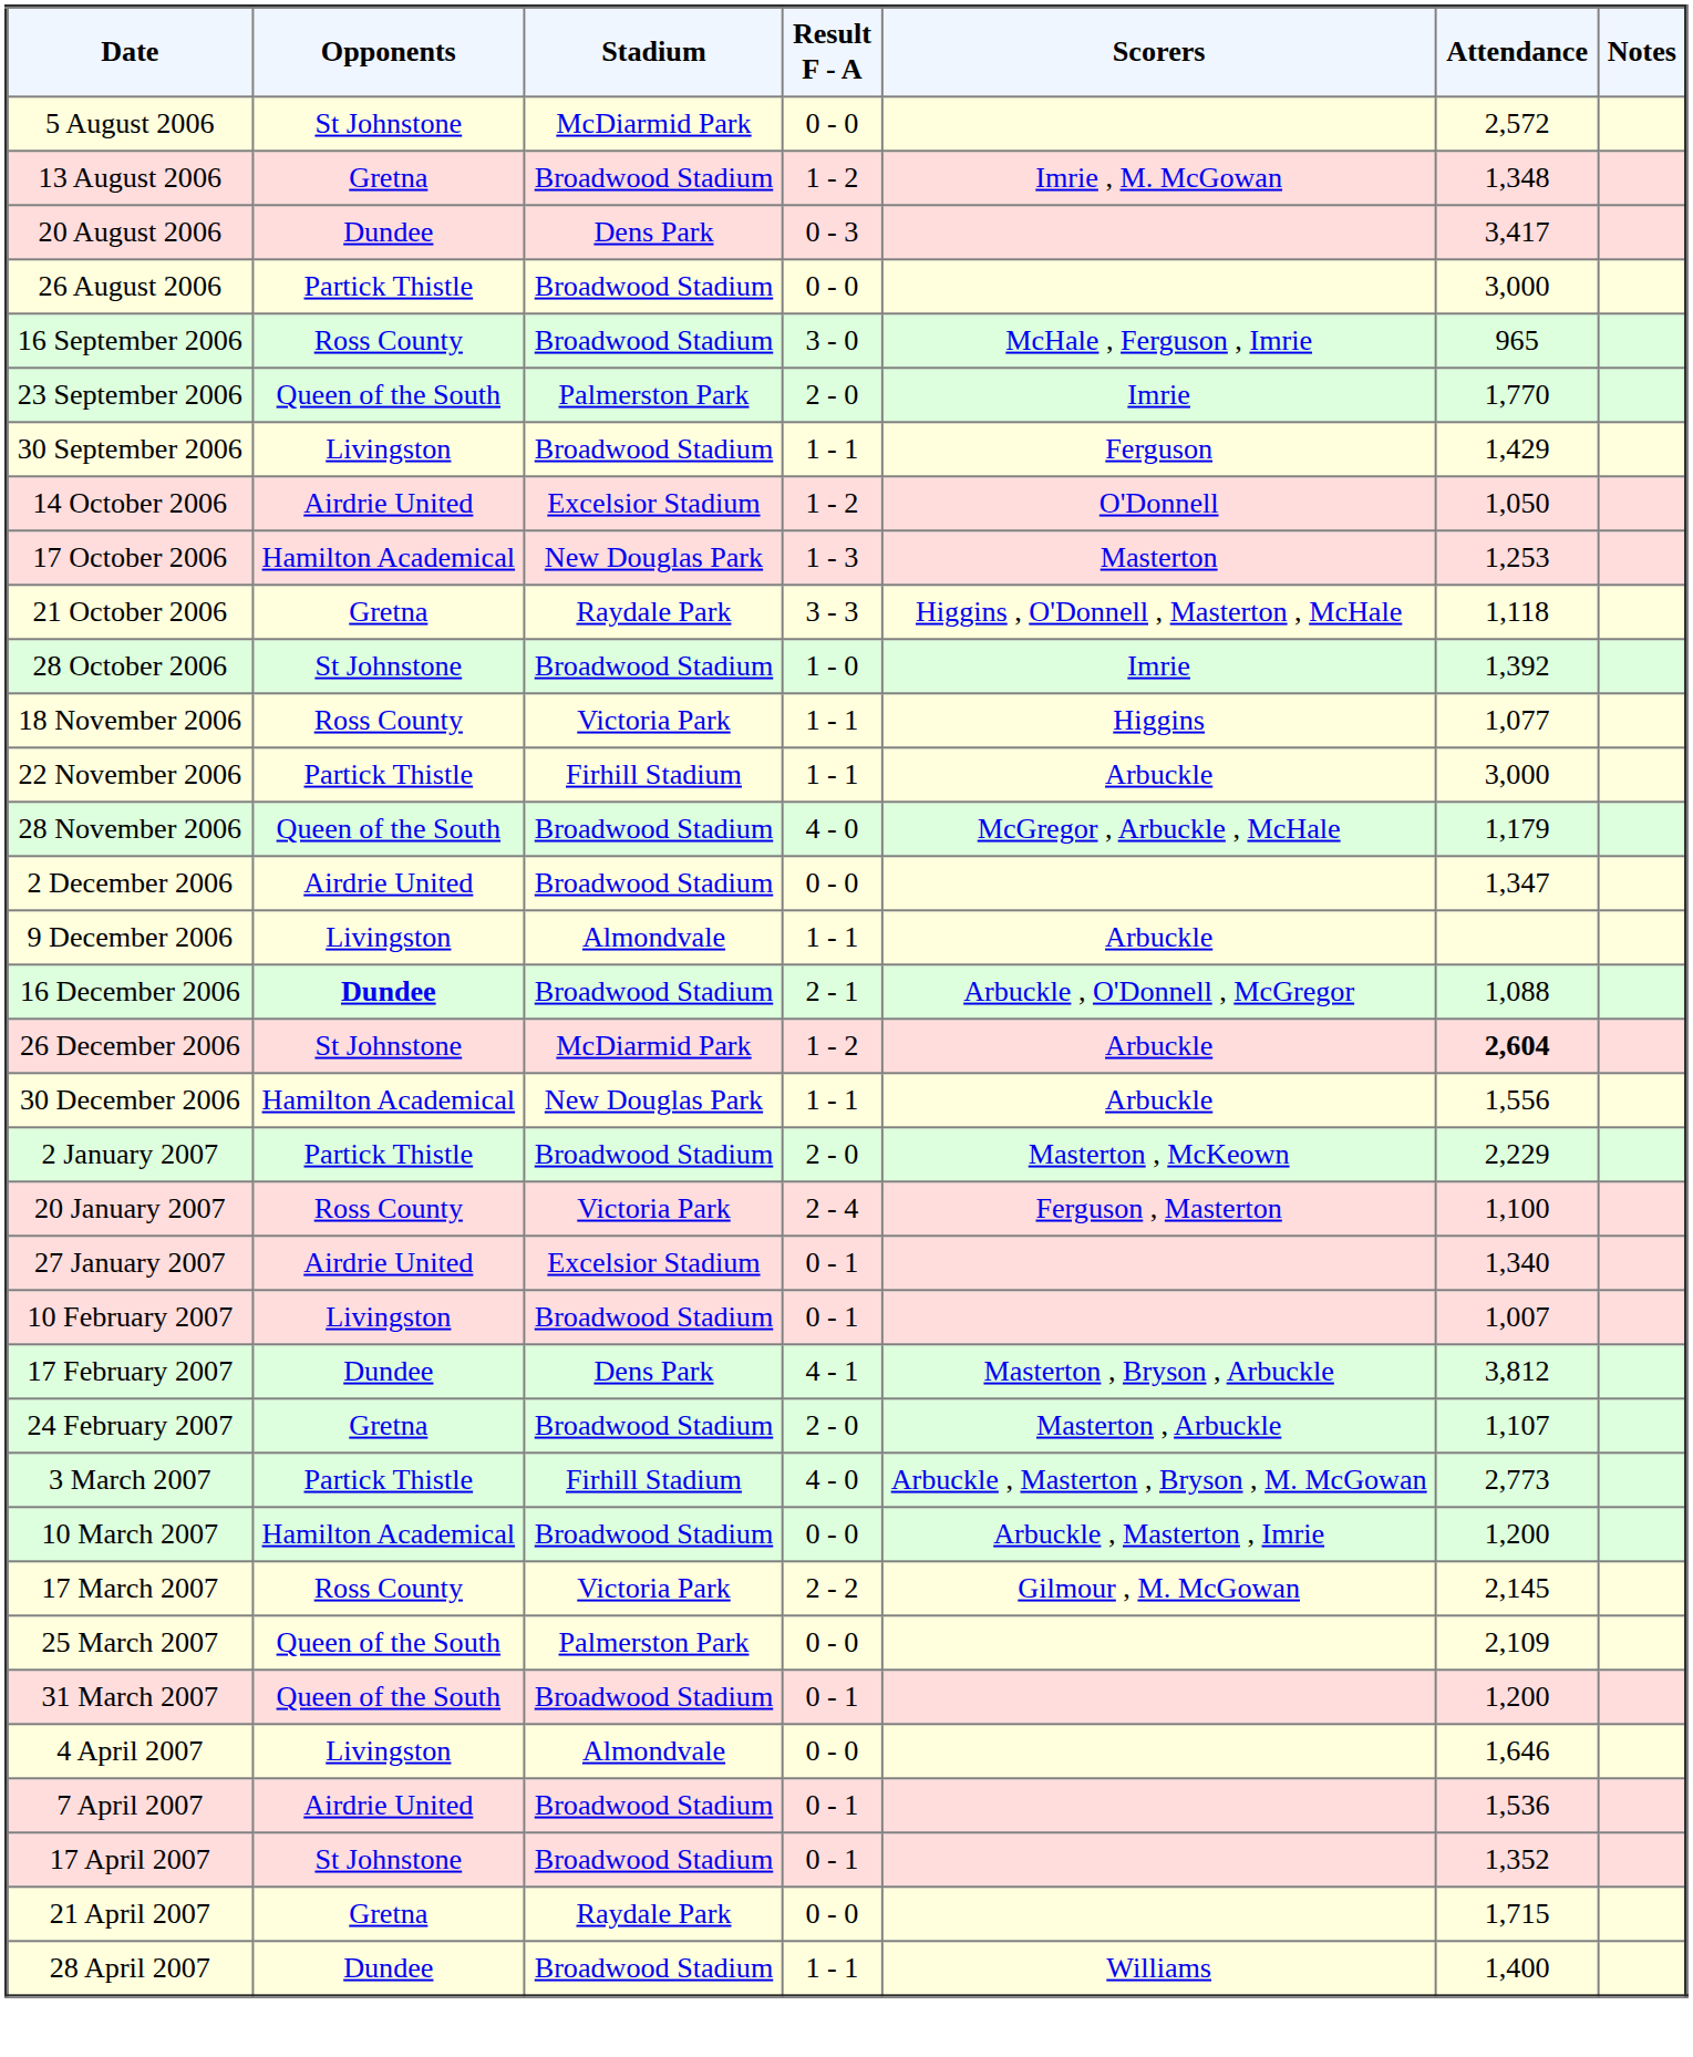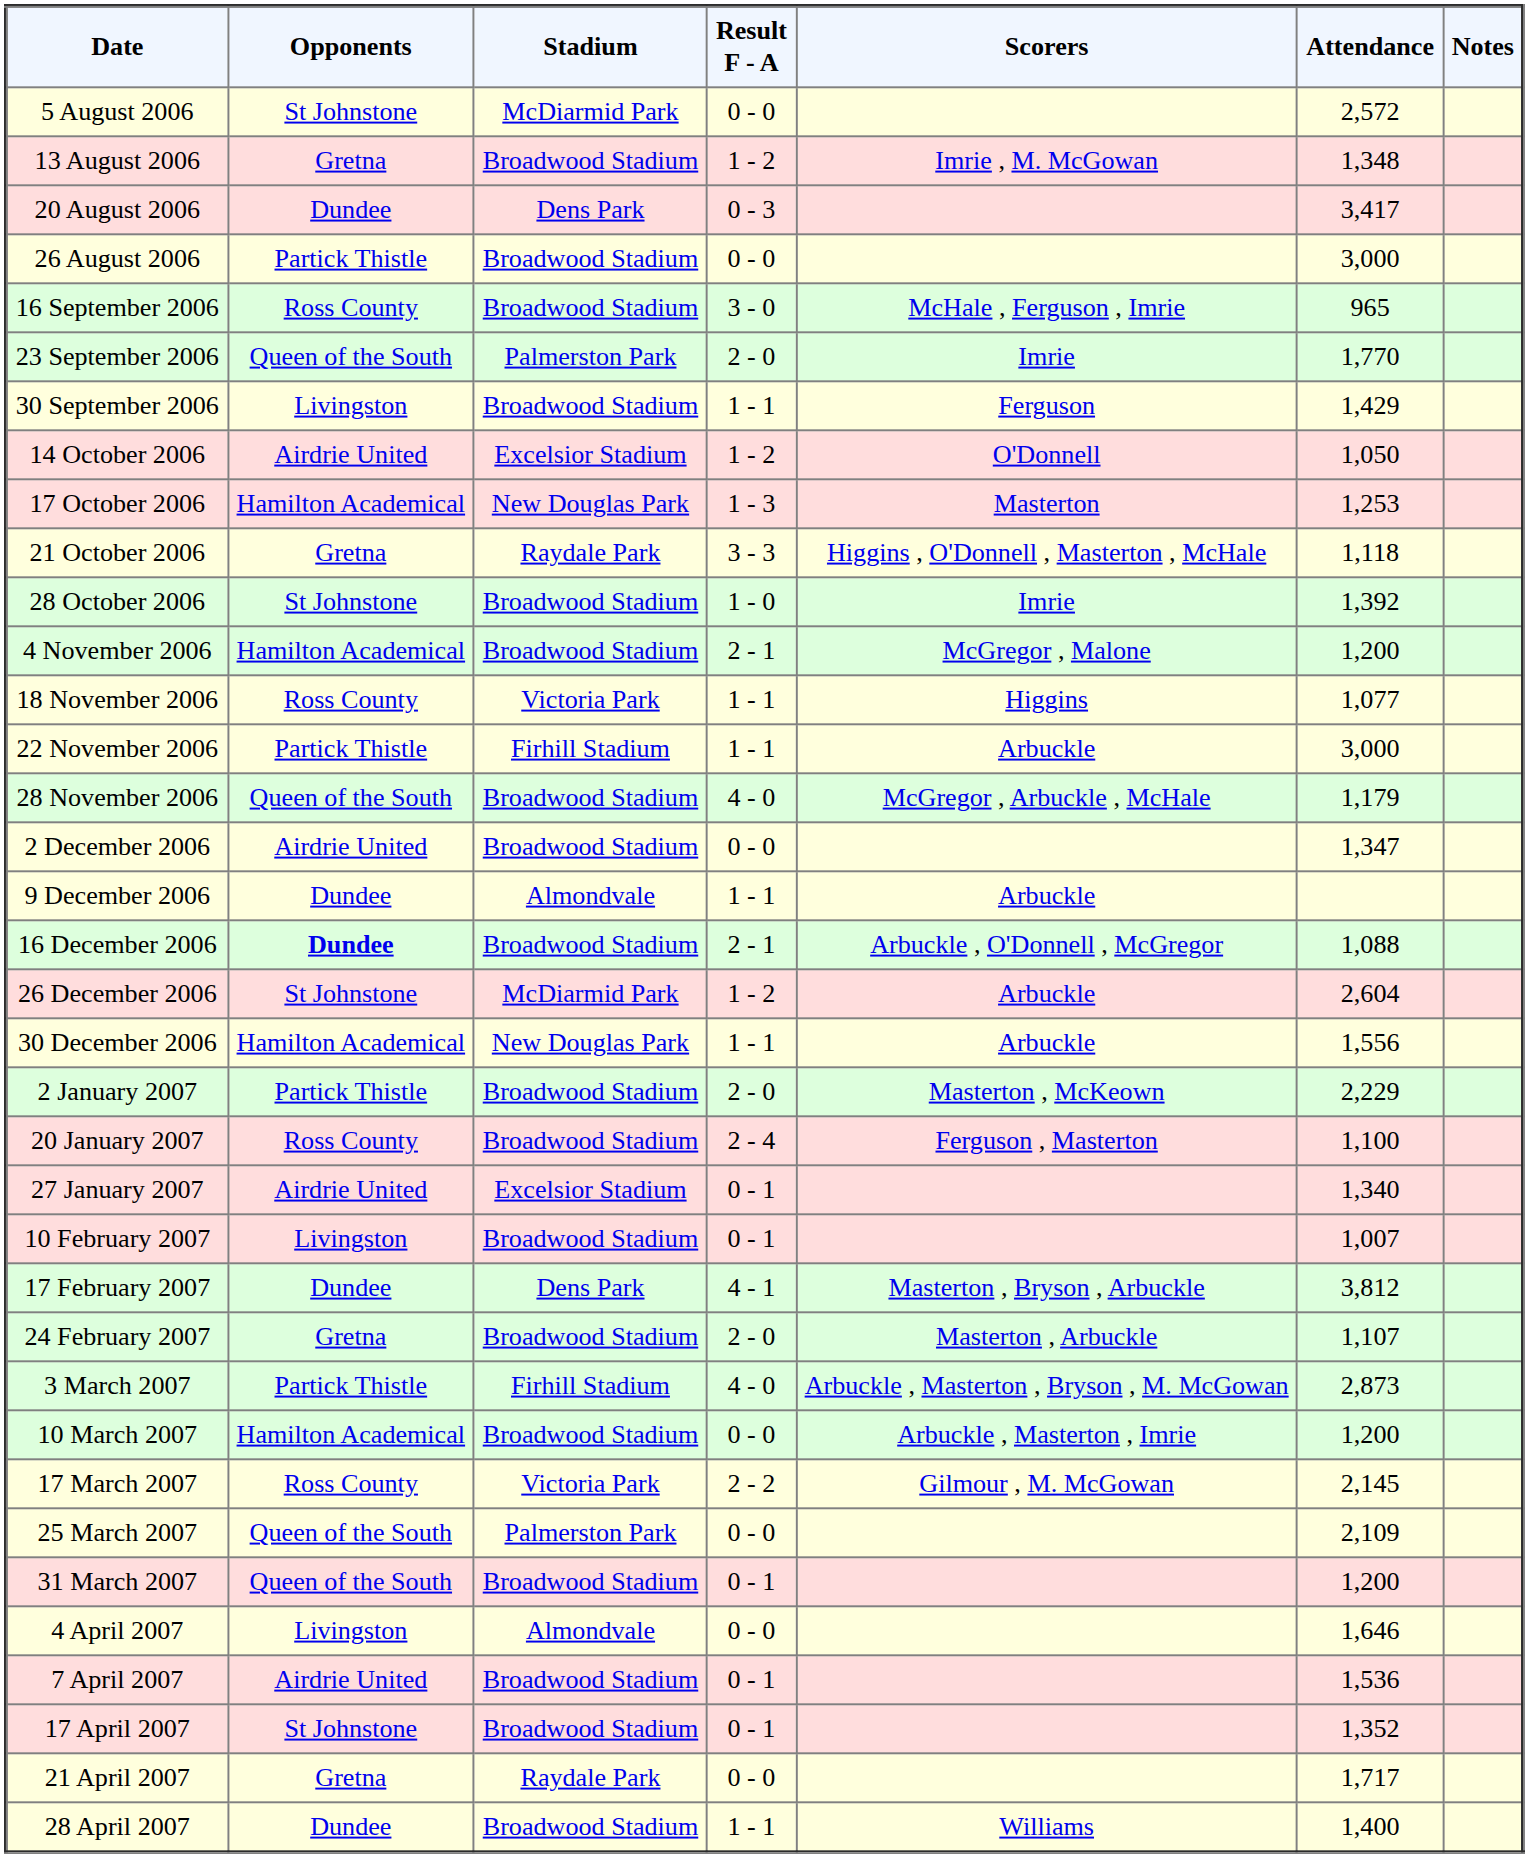+ row: 4 November 2006 | Hamilton Academical | Broadwood Stadium | 2 - 1 | McGregor , Malone | 1,200
9 December 2006 | Opponents: Livingston -> Dundee
26 December 2006 | Attendance: bold -> normal
20 January 2007 | Stadium: Victoria Park -> Broadwood Stadium
3 March 2007 | Attendance: 2,773 -> 2,873
21 April 2007 | Attendance: 1,715 -> 1,717
